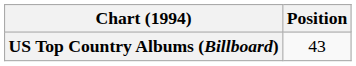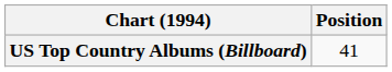US Top Country Albums (Billboard) | Position: 43 -> 41
